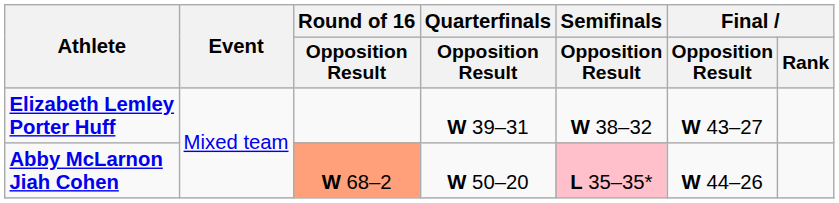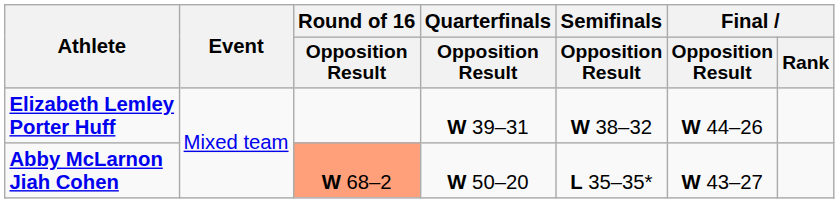Elizabeth Lemley Porter Huff | Final / Opposition Result: W 43–27 -> W 44–26
Abby McLarnon Jiah Cohen | Semifinals / Opposition Result: pink background -> no background
Abby McLarnon Jiah Cohen | Final / Opposition Result: W 44–26 -> W 43–27
